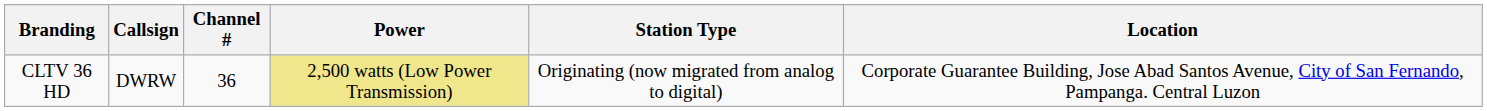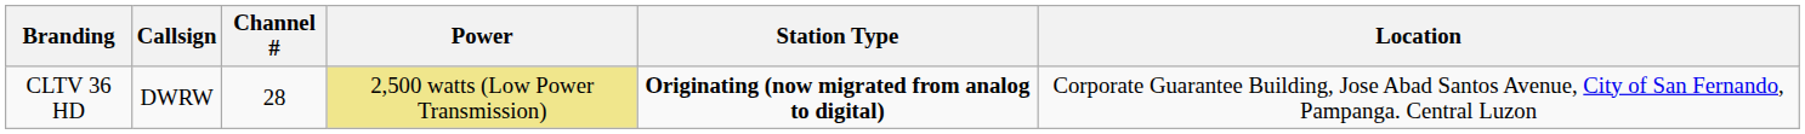CLTV 36 HD | Channel #: 36 -> 28
CLTV 36 HD | Station Type: normal -> bold
